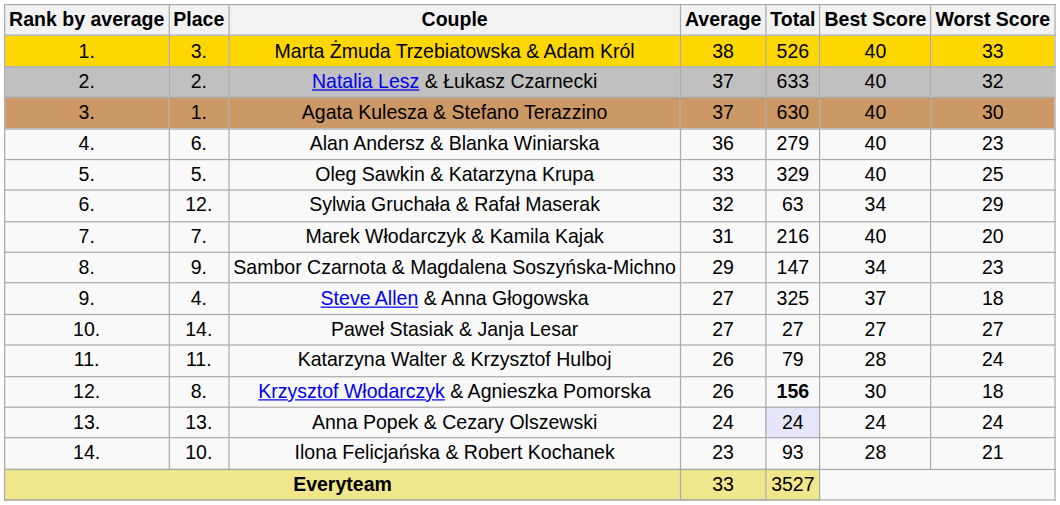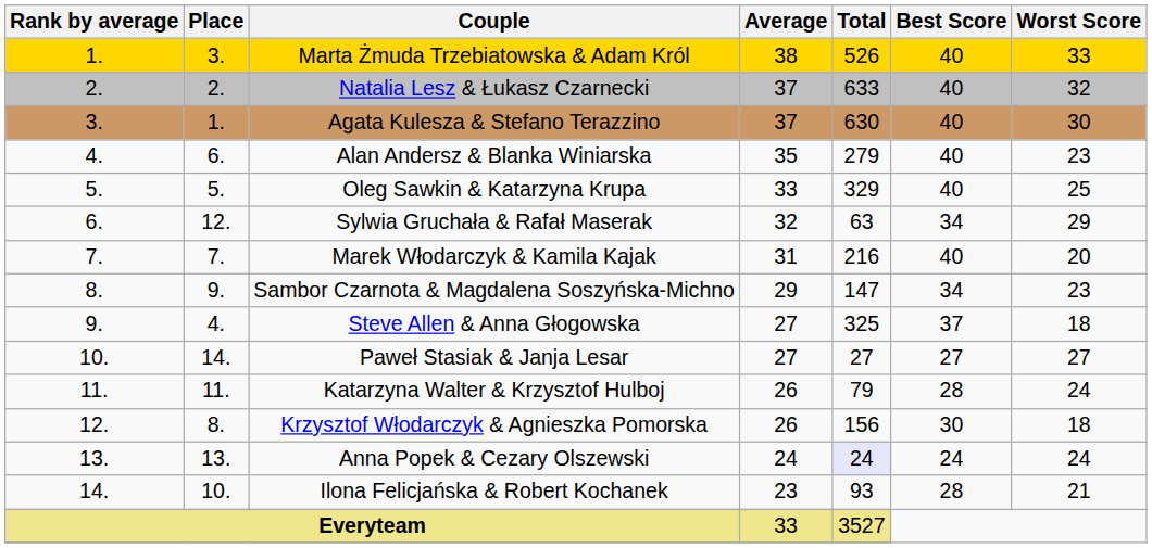Alan Andersz & Blanka Winiarska | Average: 36 -> 35
Krzysztof Włodarczyk & Agnieszka Pomorska | Total: bold -> normal
